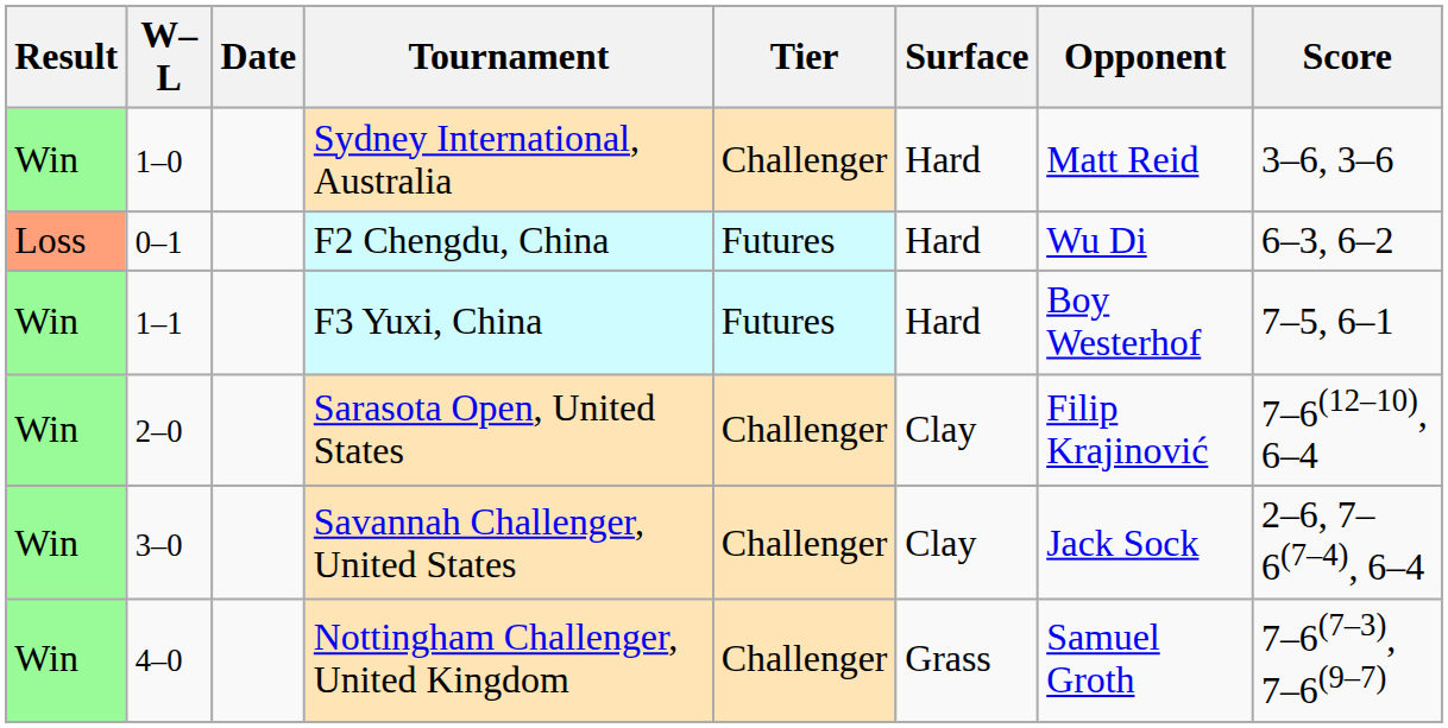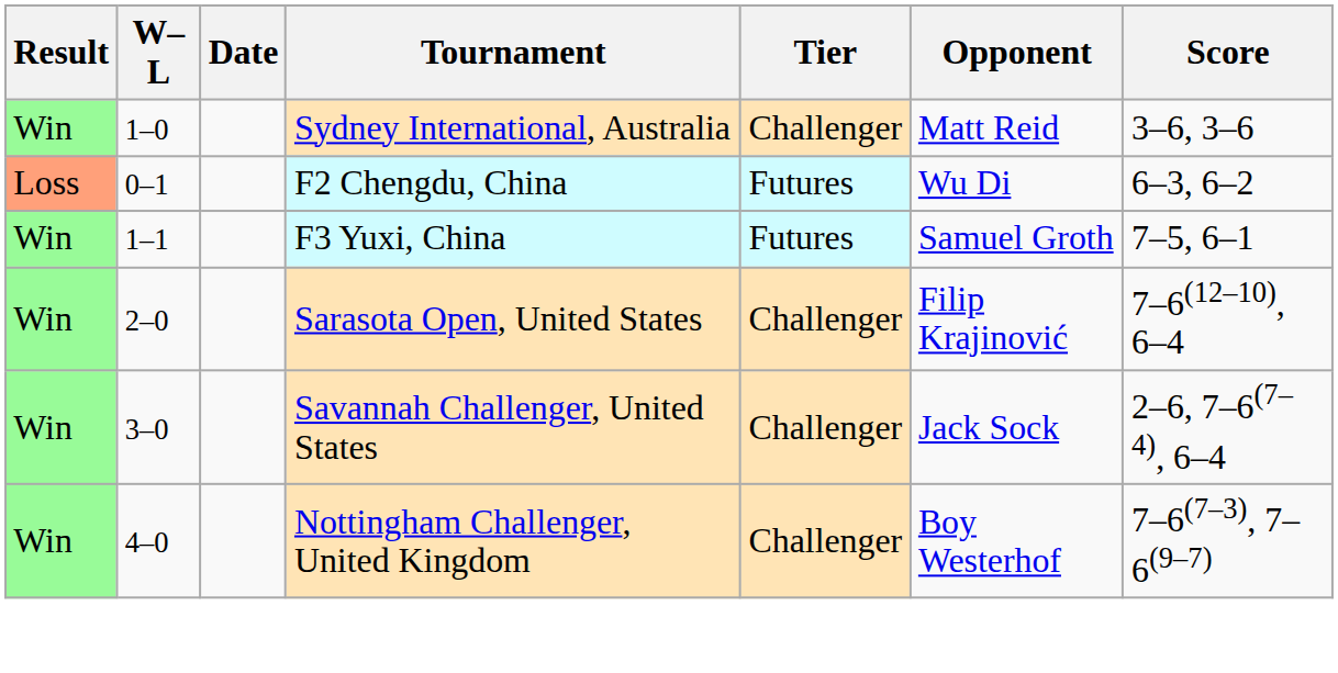- column: Surface | Hard | Hard | Hard | Clay | Clay | Grass
F3 Yuxi, China | Opponent: Boy Westerhof -> Samuel Groth
Nottingham Challenger, United Kingdom | Opponent: Samuel Groth -> Boy Westerhof
